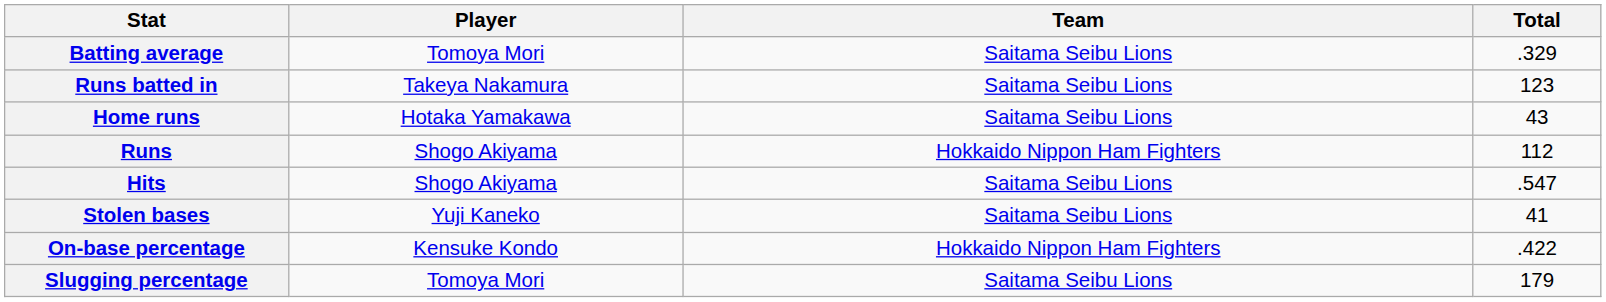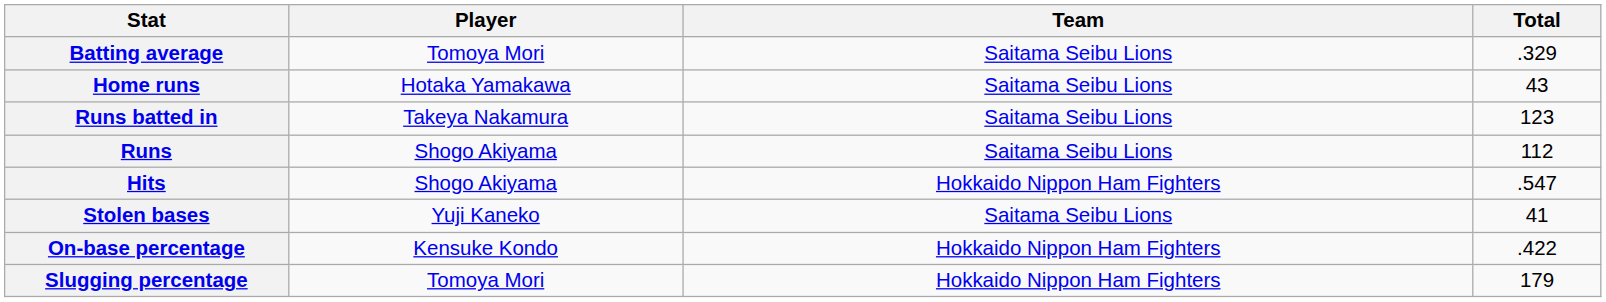rows swapped: Home runs <-> Runs batted in
Runs | Team: Hokkaido Nippon Ham Fighters -> Saitama Seibu Lions
Hits | Team: Saitama Seibu Lions -> Hokkaido Nippon Ham Fighters
Slugging percentage | Team: Saitama Seibu Lions -> Hokkaido Nippon Ham Fighters
